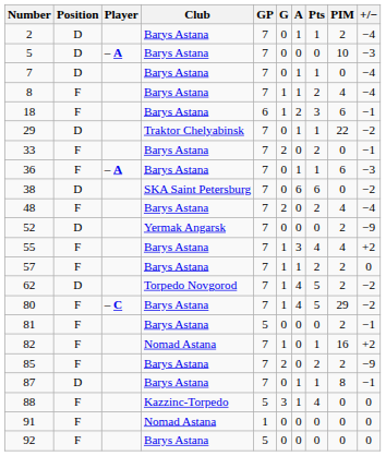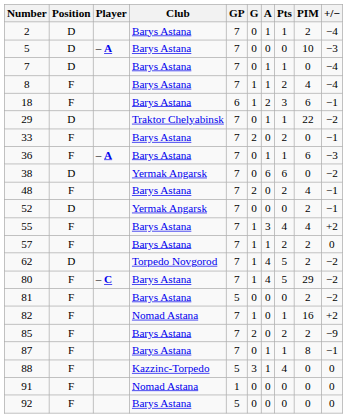38 | Club: SKA Saint Petersburg -> Yermak Angarsk
48 | +/−: −4 -> −1
52 | +/−: −9 -> −1
81 | +/−: −1 -> −2
87 | Position: D -> F
